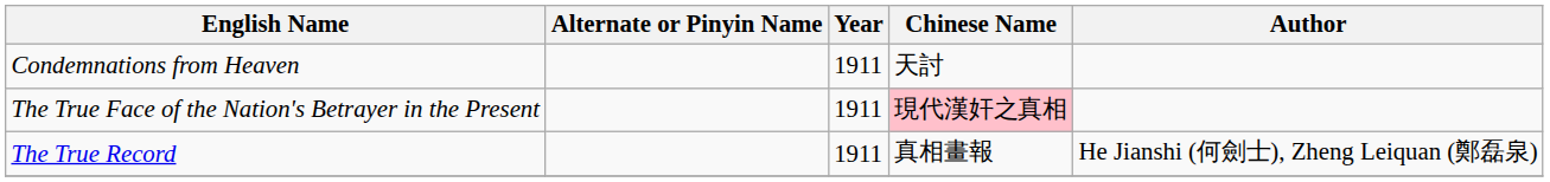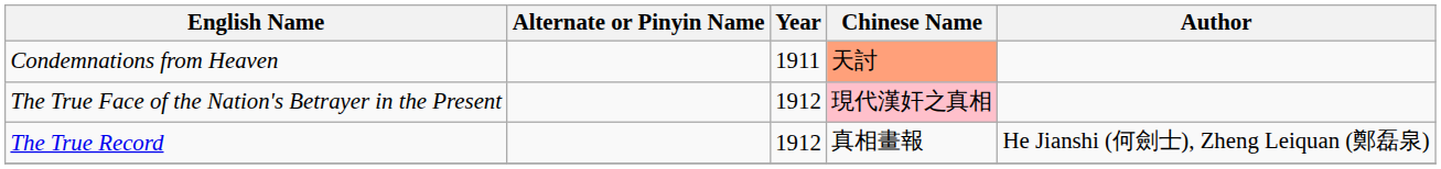Condemnations from Heaven | Chinese Name: no background -> lightsalmon background
The True Face of the Nation's Betrayer in the Present | Year: 1911 -> 1912
The True Record | Year: 1911 -> 1912
